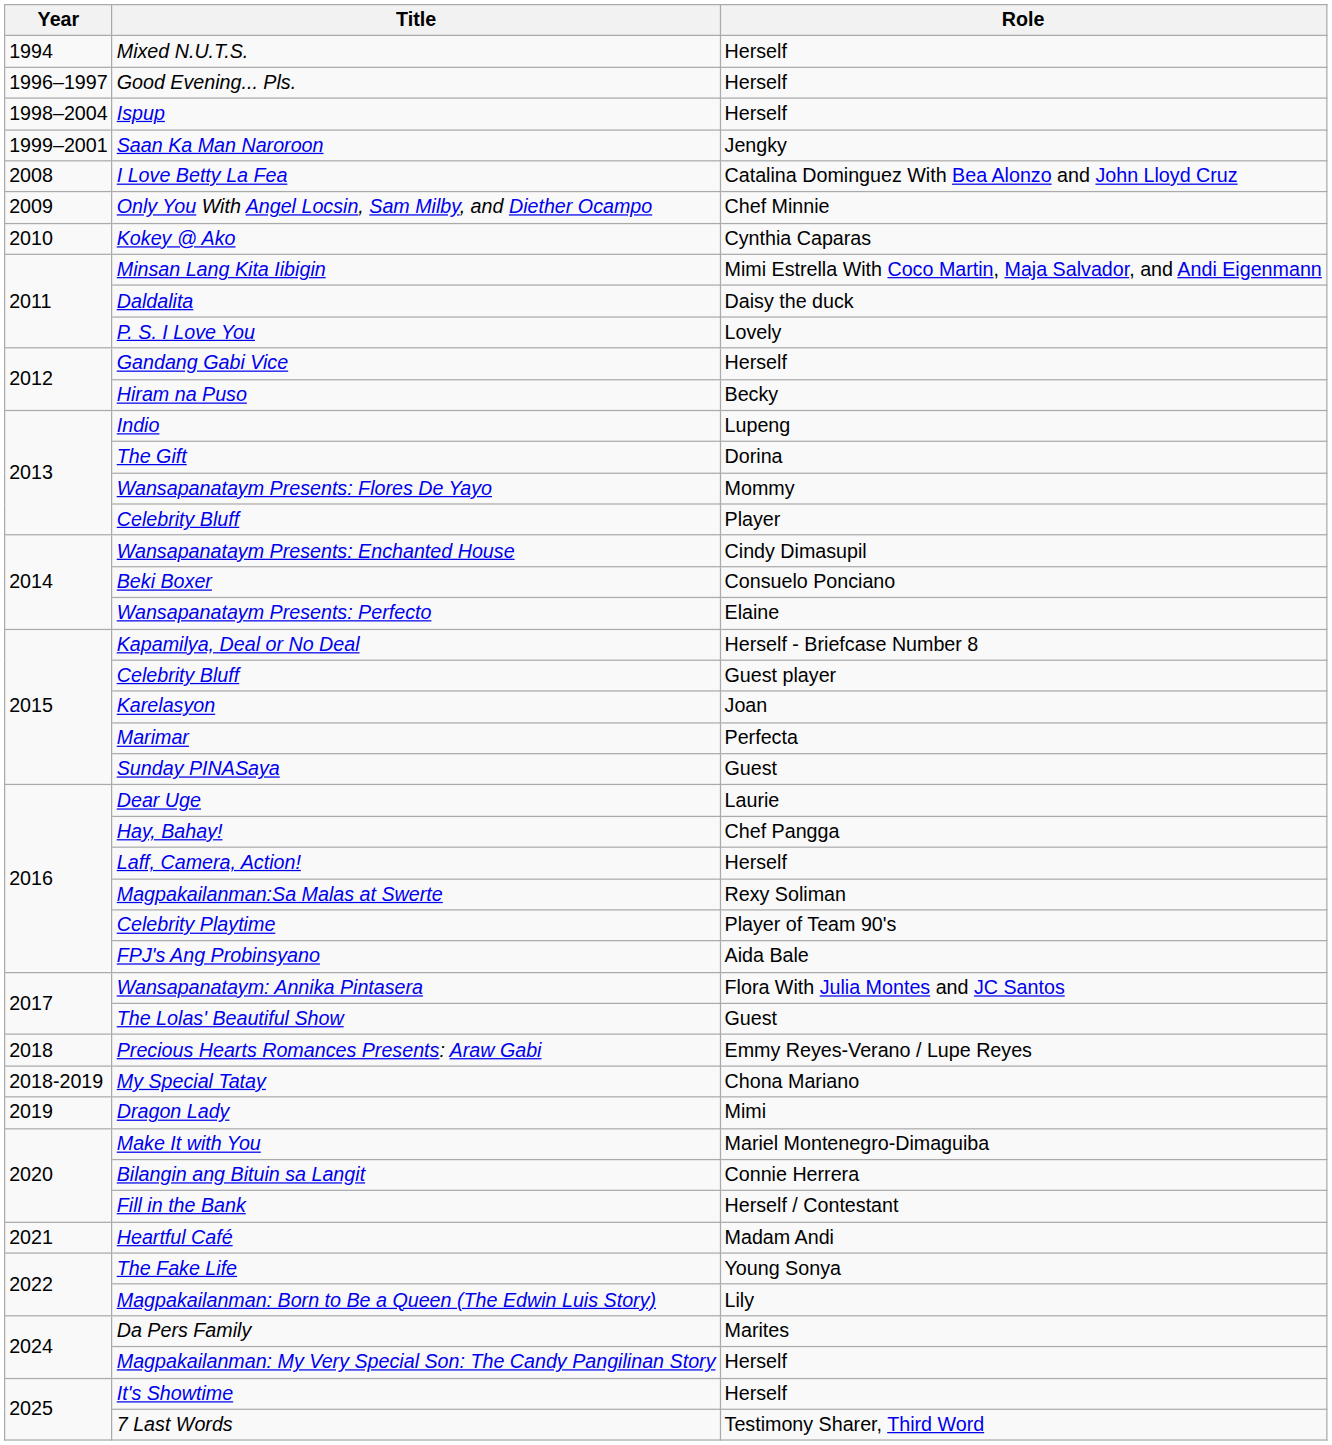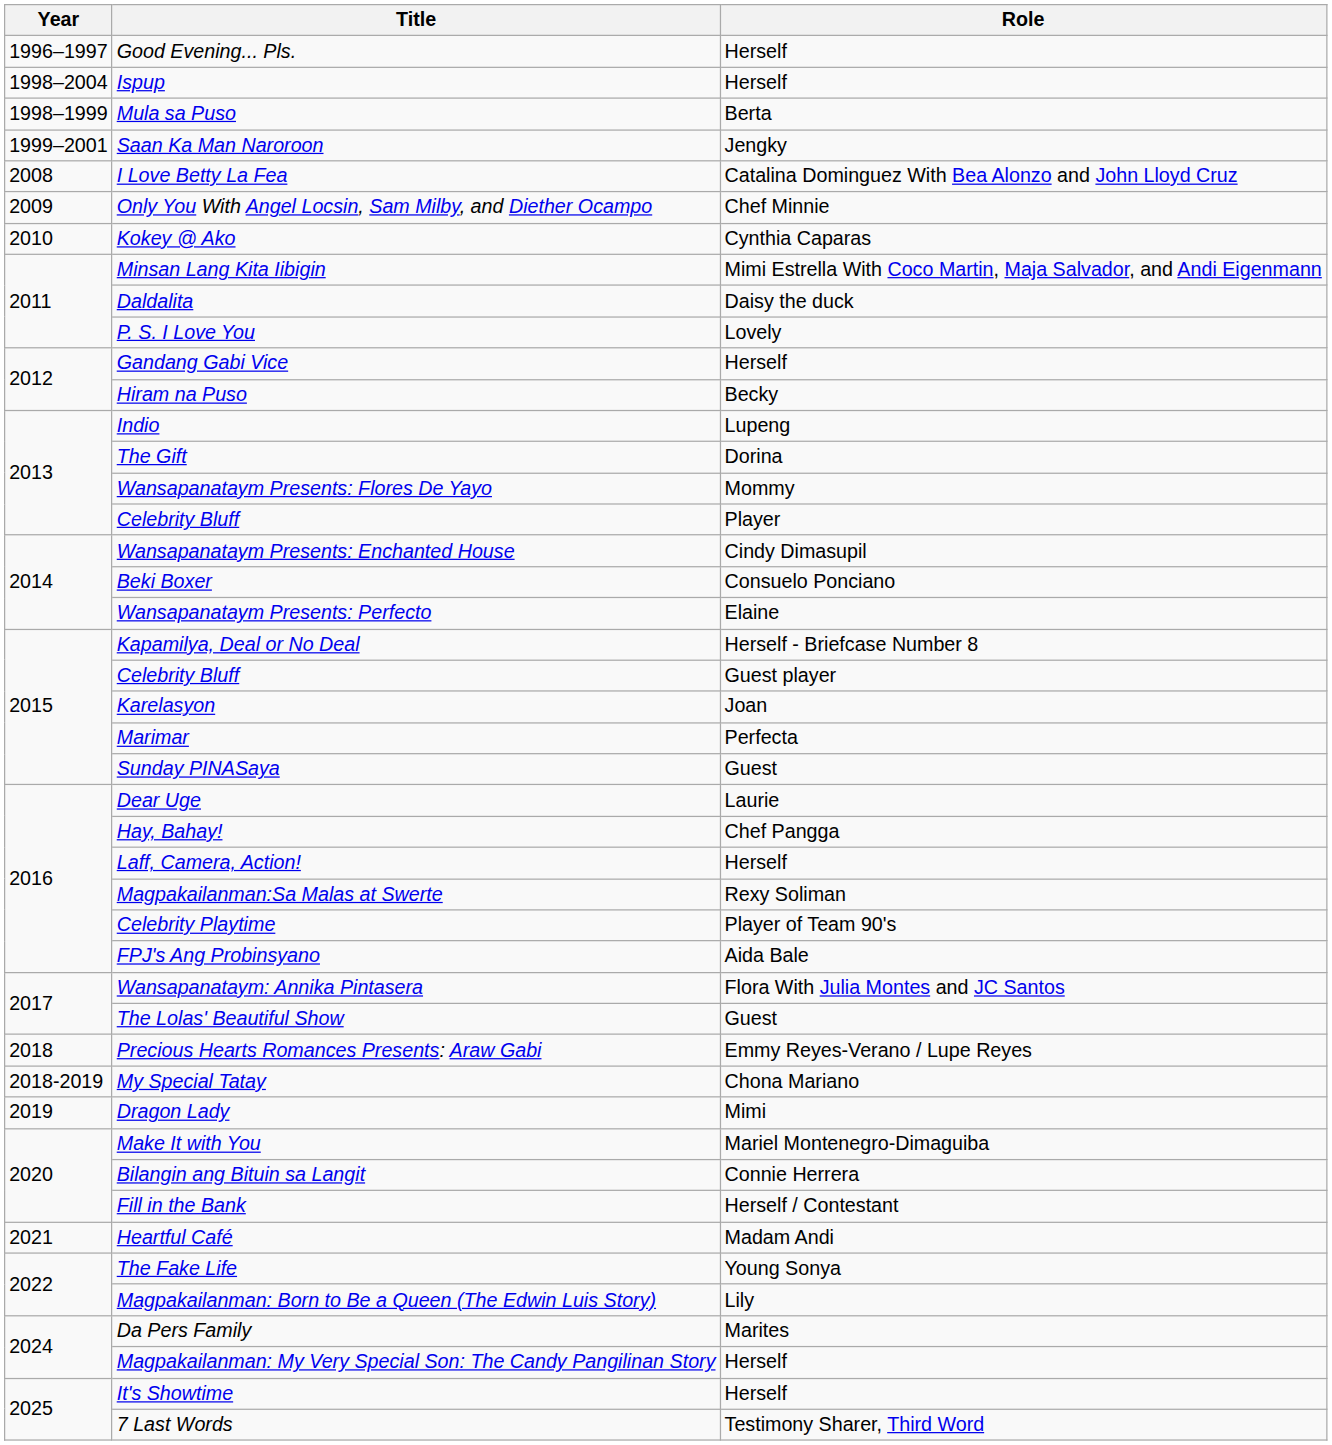- row: 1994 | Mixed N.U.T.S. | Herself
+ row: 1998–1999 | Mula sa Puso | Berta
